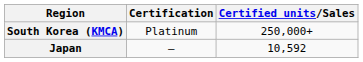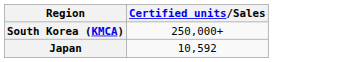- column: Certification | Platinum | —
